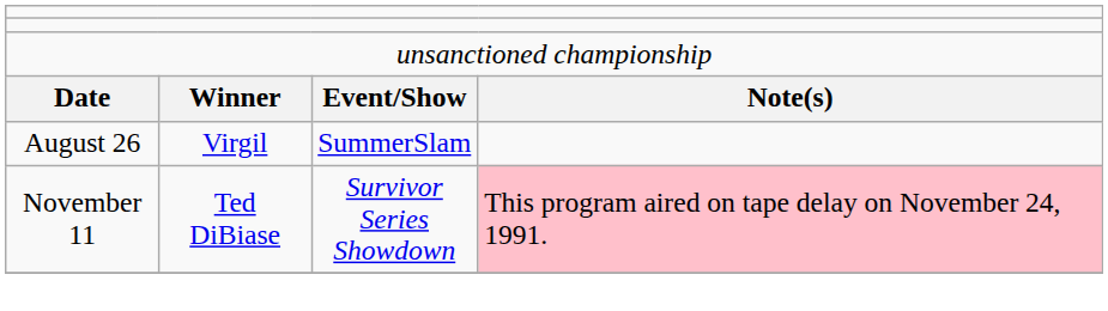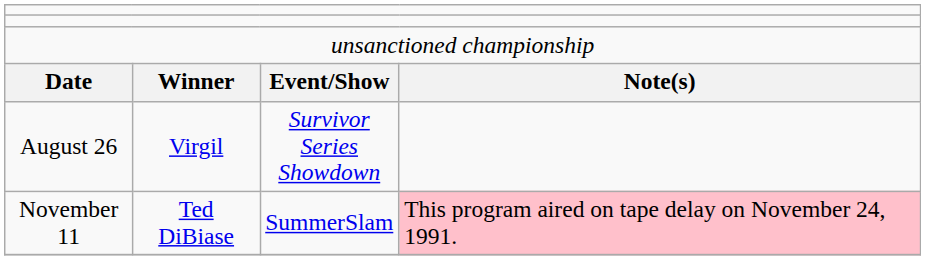August 26 | column 3: SummerSlam -> Survivor Series Showdown
November 11 | column 3: Survivor Series Showdown -> SummerSlam
